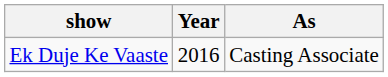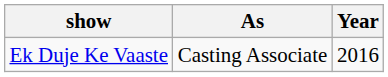columns swapped: Year <-> As
